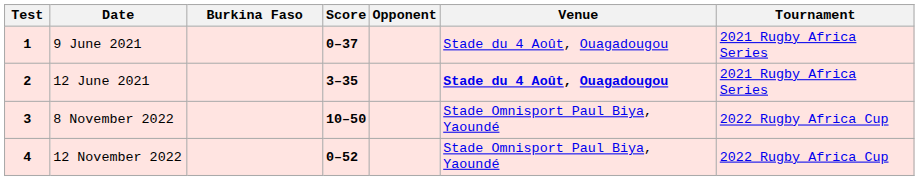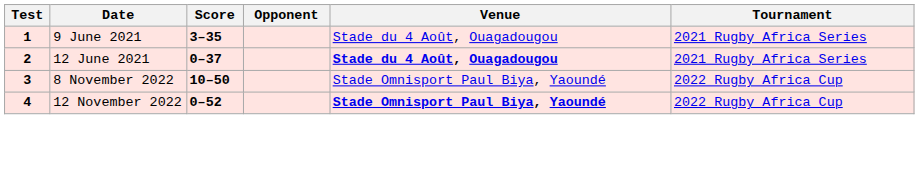- column: Burkina Faso
9 June 2021 | Score: 0–37 -> 3–35
12 June 2021 | Score: 3–35 -> 0–37
12 November 2022 | Venue: normal -> bold
